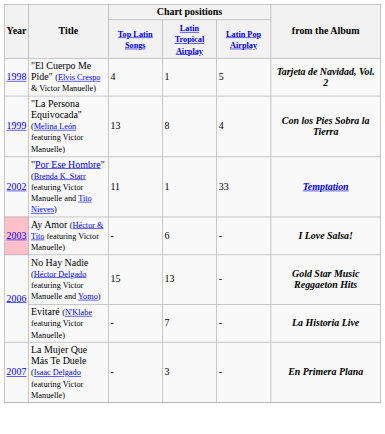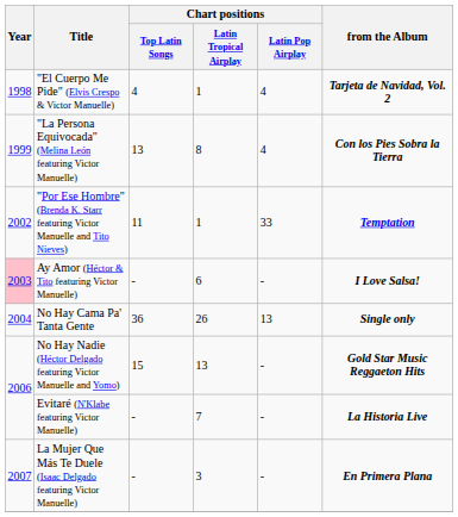"El Cuerpo Me Pide" (Elvis Crespo & Victor Manuelle) | Chart positions / Latin Pop Airplay: 5 -> 4
+ row: 2004 | No Hay Cama Pa' Tanta Gente | 36 | 26 | 13 | Single only
